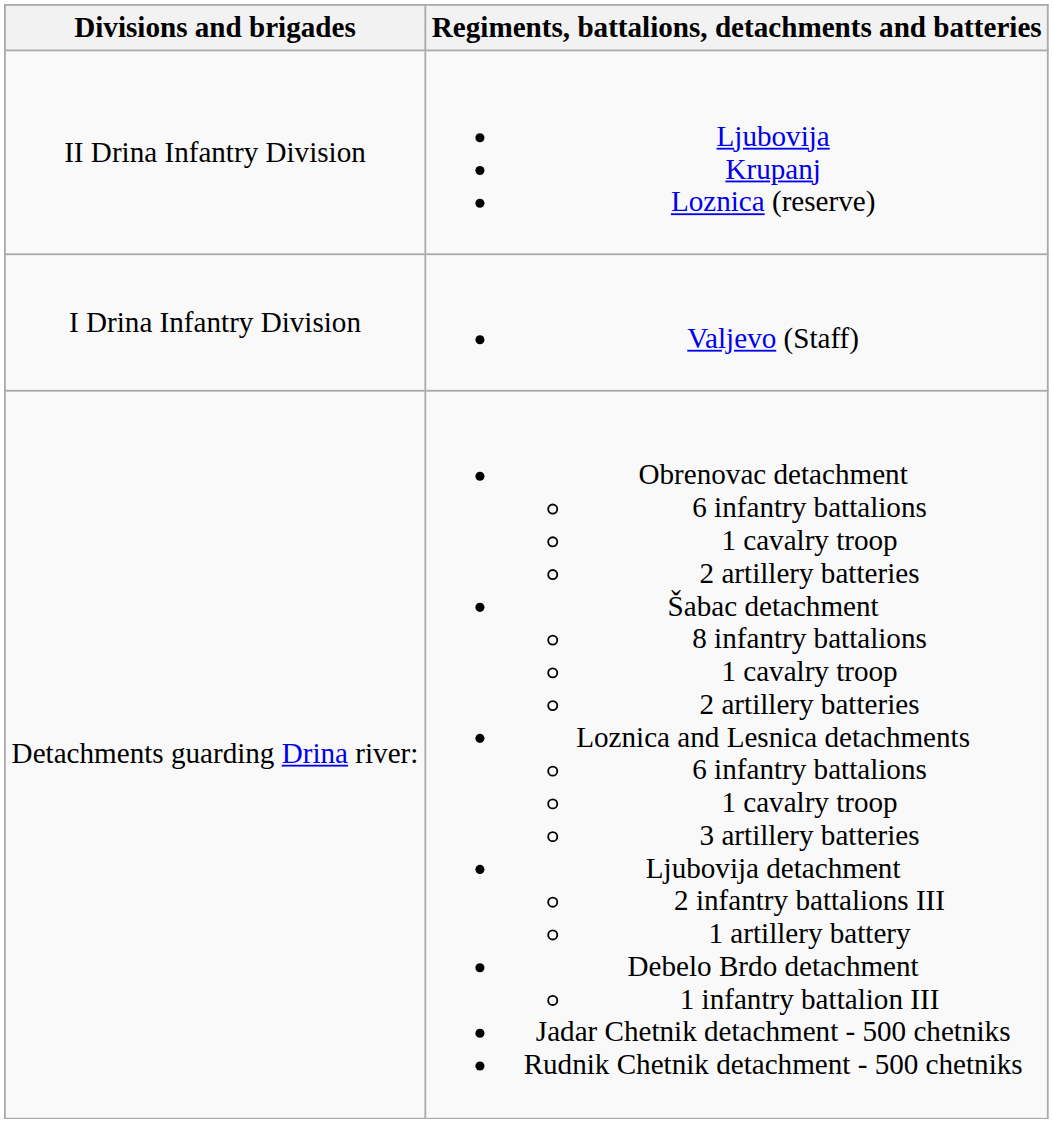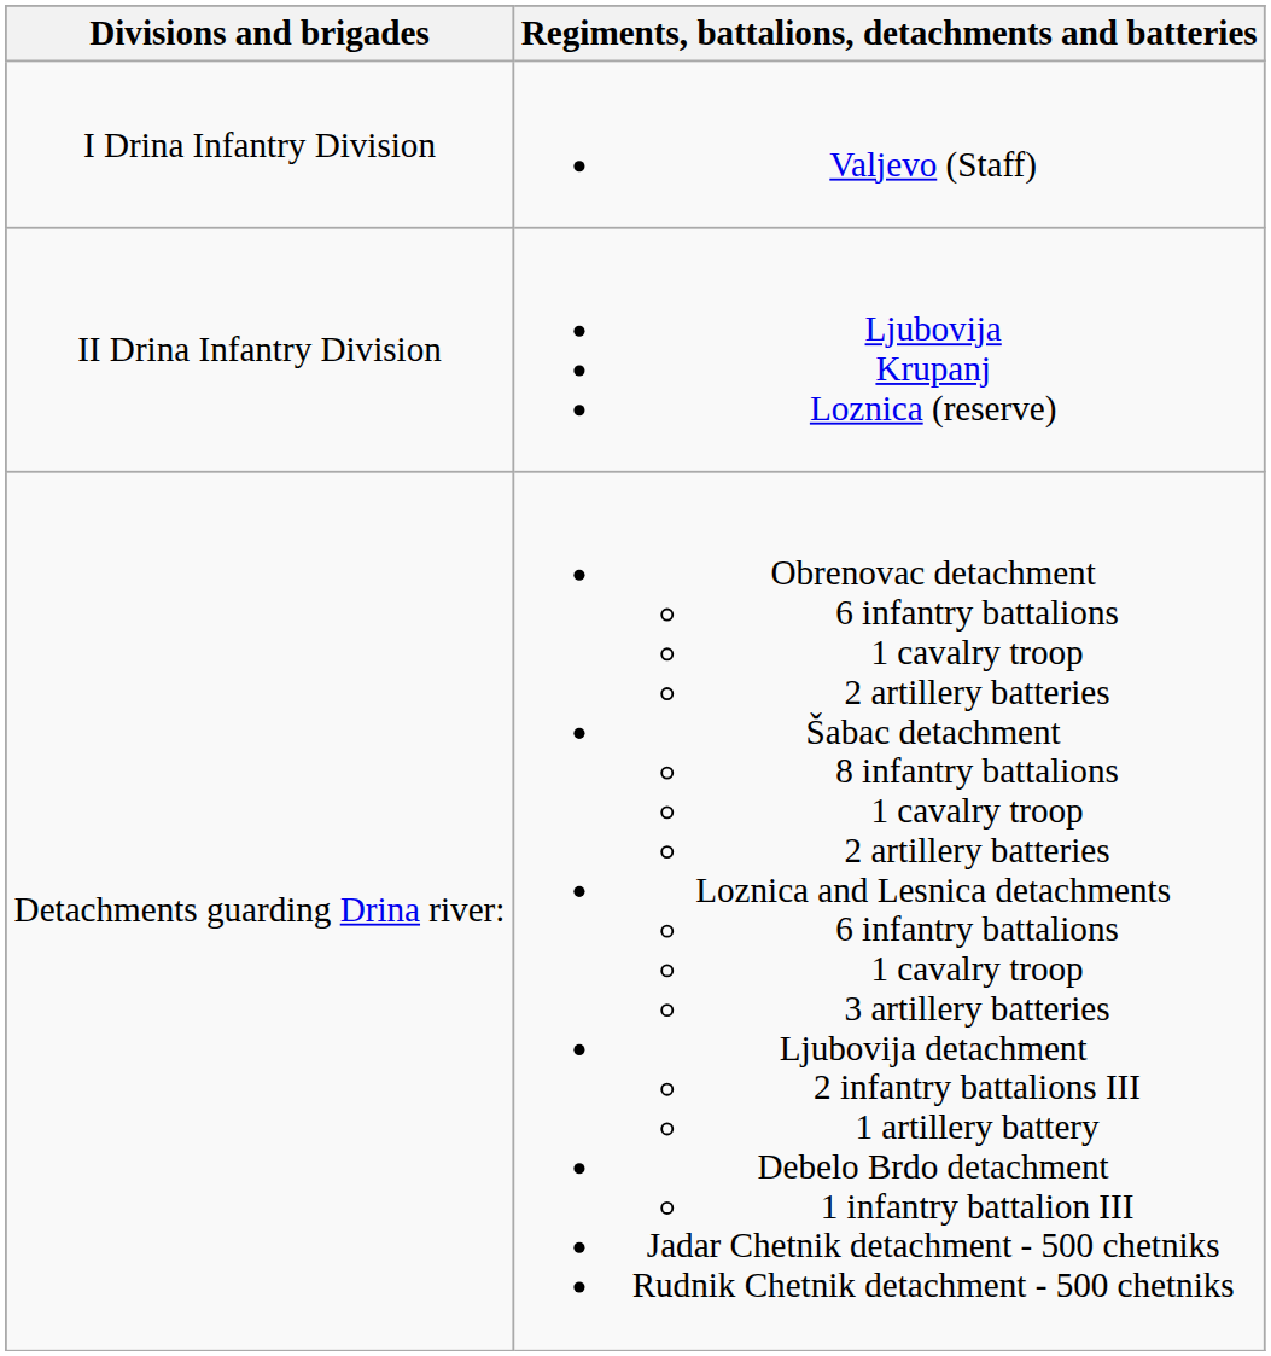rows swapped: I Drina Infantry Division <-> II Drina Infantry Division
